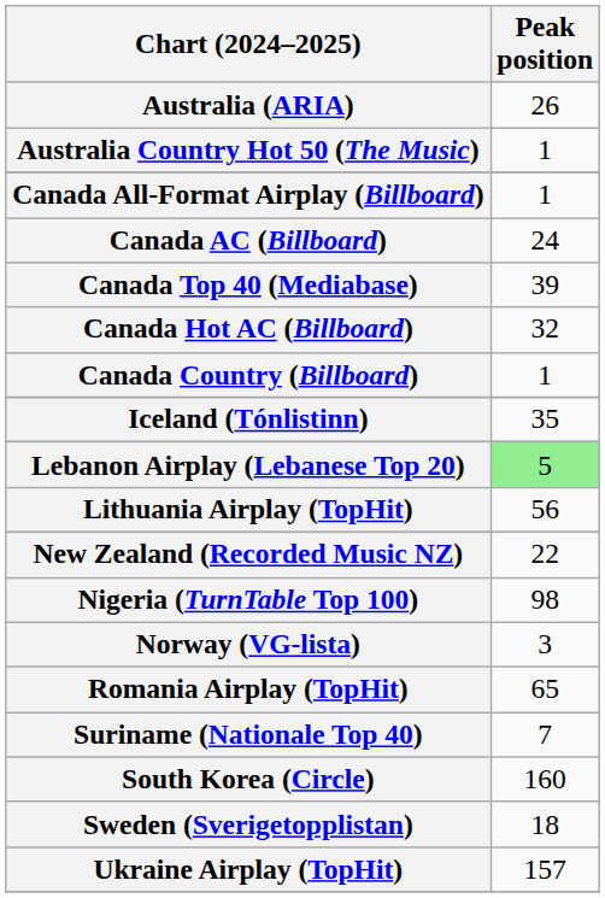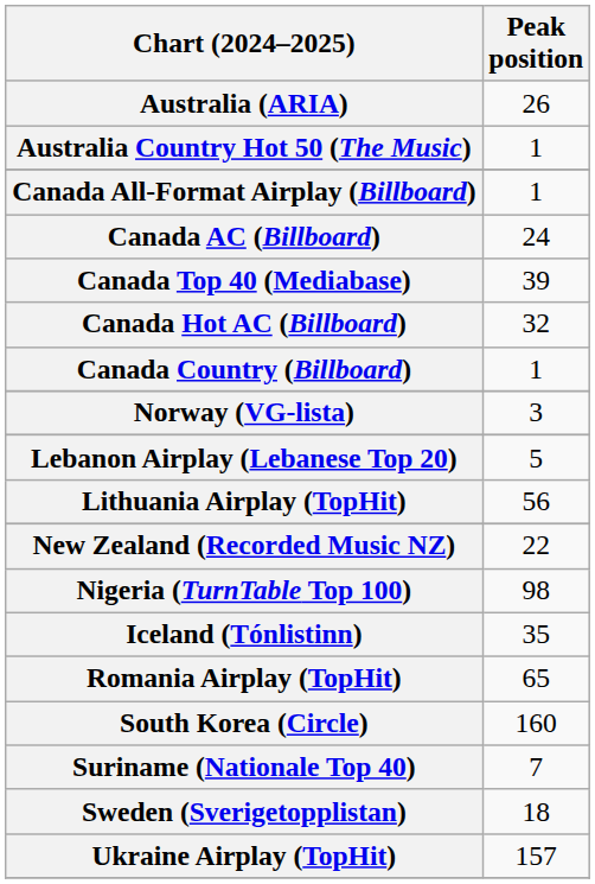rows swapped: Iceland (Tónlistinn) <-> Norway (VG-lista)
Lebanon Airplay (Lebanese Top 20) | Peak position: lightgreen background -> no background
rows swapped: South Korea (Circle) <-> Suriname (Nationale Top 40)
